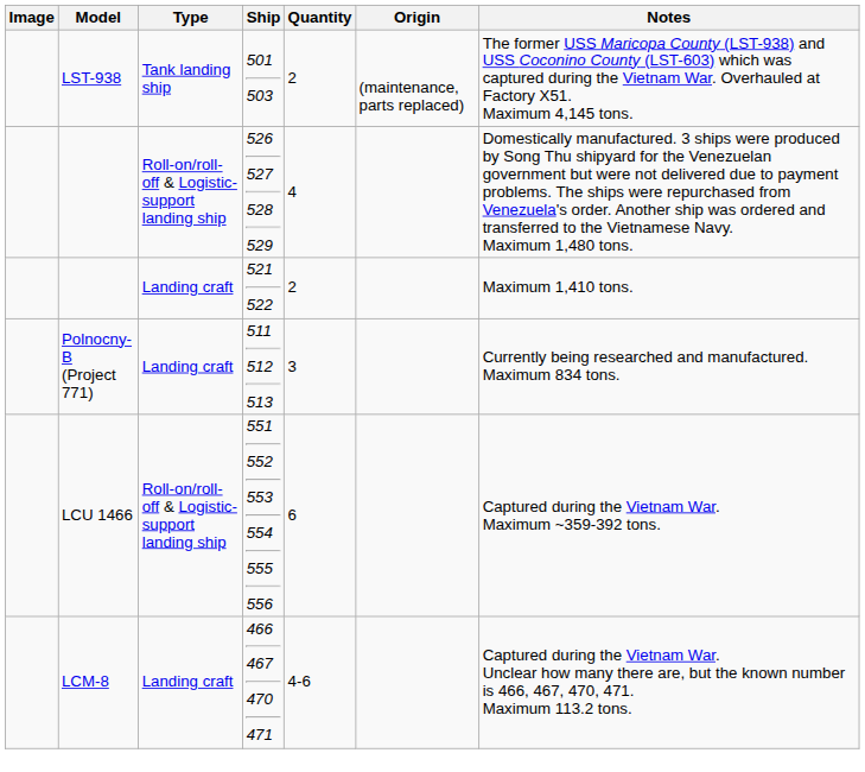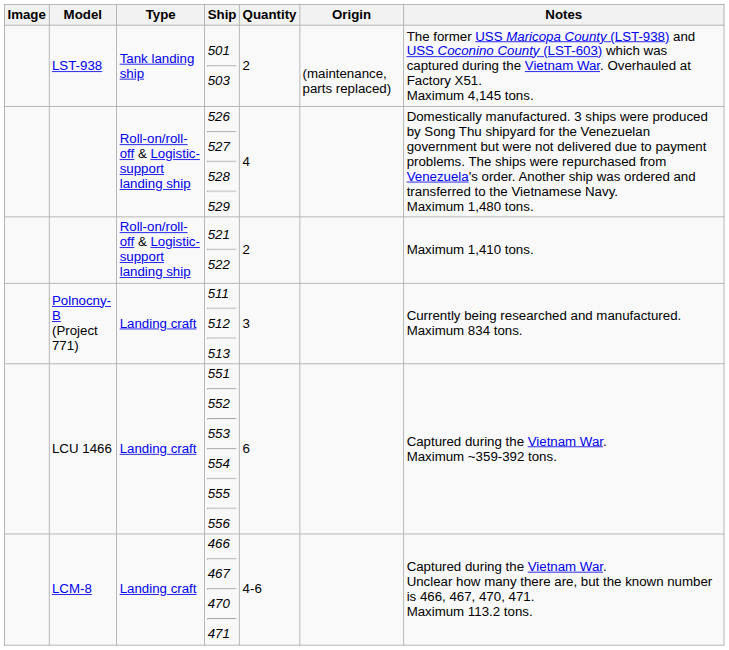521 522 | Type: Landing craft -> Roll-on/roll-off & Logistic-support landing ship
551 552 553 554 555 556 | Type: Roll-on/roll-off & Logistic-support landing ship -> Landing craft
